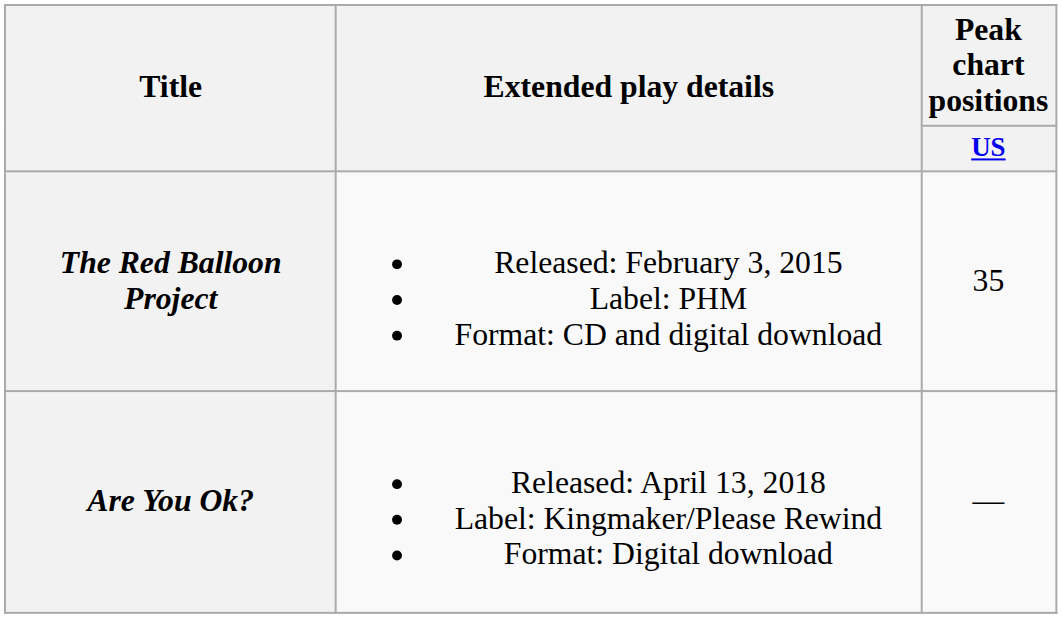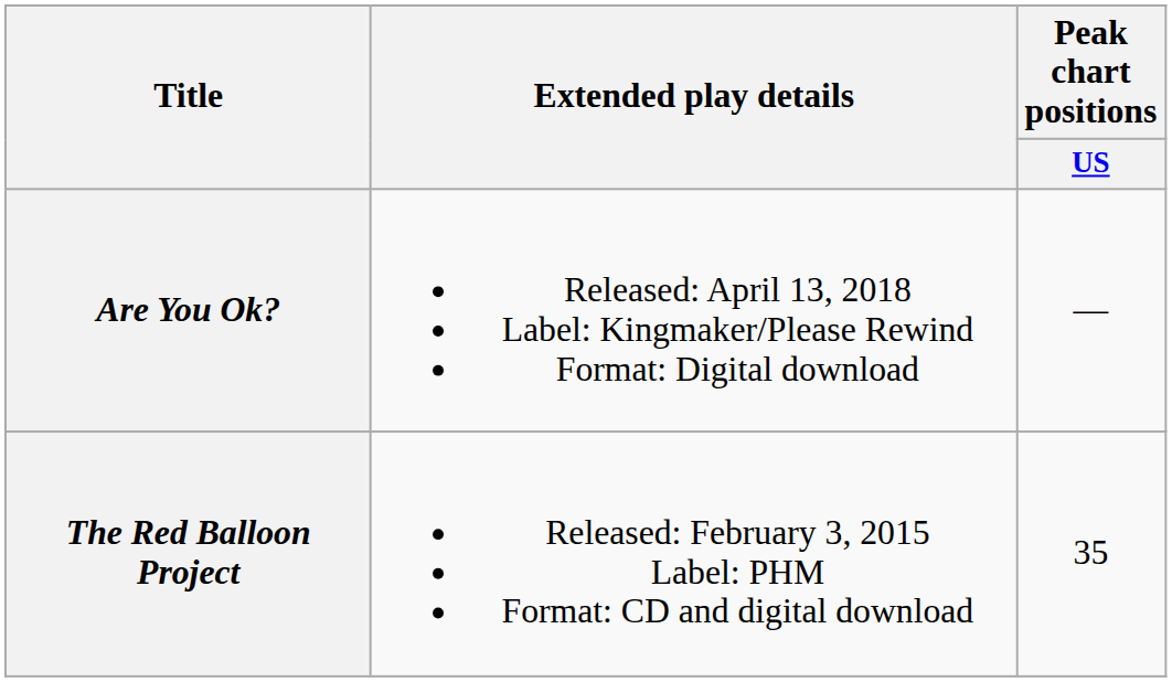rows swapped: The Red Balloon Project <-> Are You Ok?
